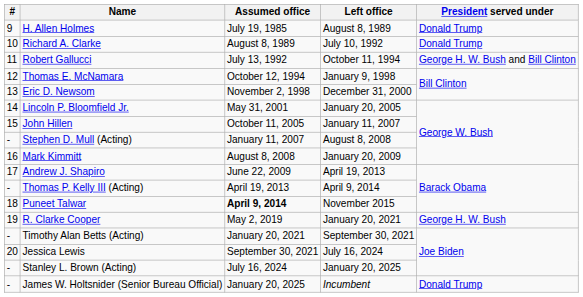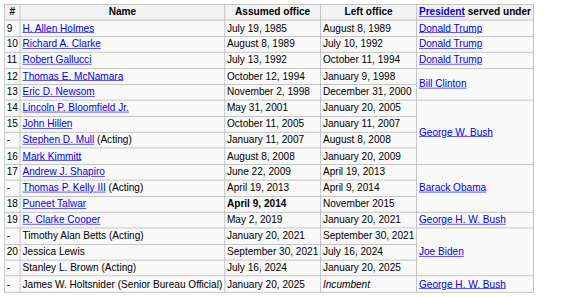Robert Gallucci | President served under: George H. W. Bush and Bill Clinton -> Donald Trump
James W. Holtsnider (Senior Bureau Official) | President served under: Donald Trump -> George H. W. Bush
